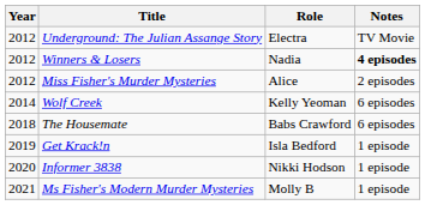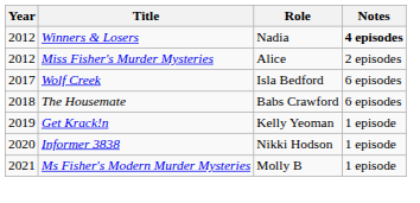- row: 2012 | Underground: The Julian Assange Story | Electra | TV Movie
Wolf Creek | Year: 2014 -> 2017
Wolf Creek | Role: Kelly Yeoman -> Isla Bedford
Get Krack!n | Role: Isla Bedford -> Kelly Yeoman
